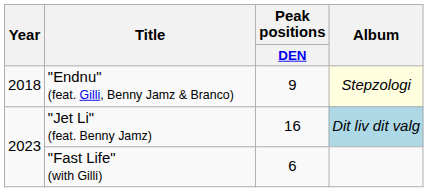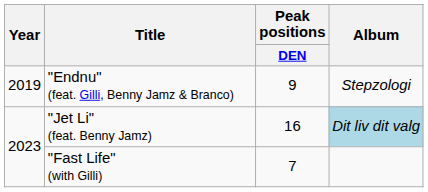"Endnu" (feat. Gilli, Benny Jamz & Branco) | Year: 2018 -> 2019
"Endnu" (feat. Gilli, Benny Jamz & Branco) | Album: lightyellow background -> no background
"Fast Life" (with Gilli) | Peak positions / DEN: 6 -> 7
